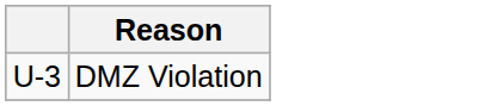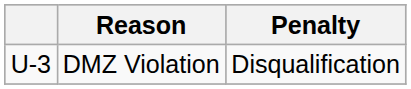+ column: Penalty | Disqualification
